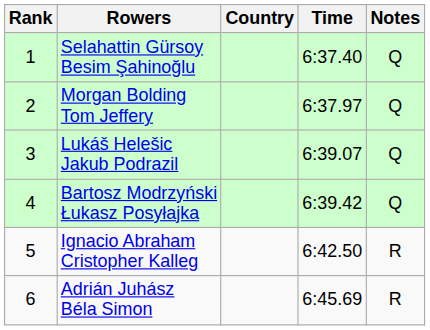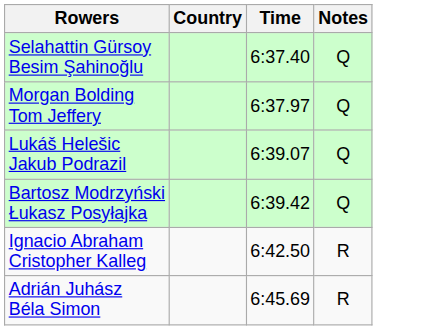- column: Rank | 1 | 2 | 3 | 4 | 5 | 6
